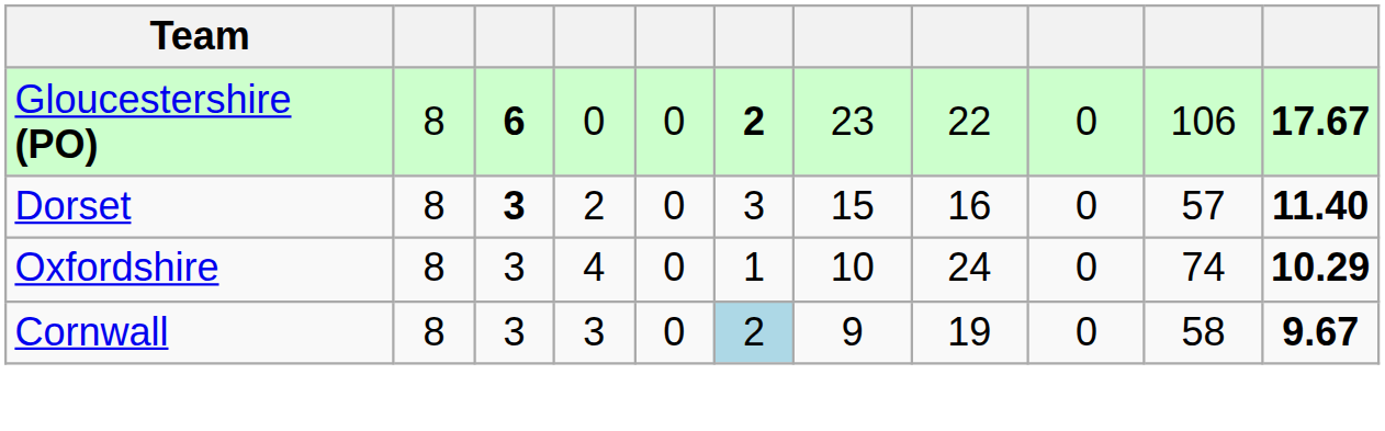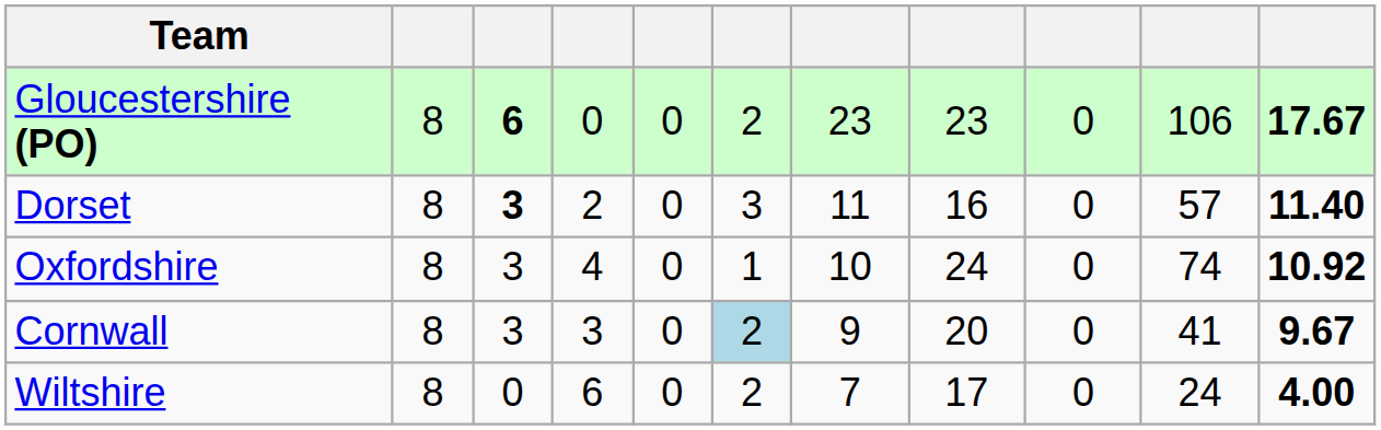Gloucestershire (PO) | column 6: bold -> normal
Gloucestershire (PO) | column 8: 22 -> 23
Dorset | column 7: 15 -> 11
Oxfordshire | column 11: 10.29 -> 10.92
Cornwall | column 8: 19 -> 20
Cornwall | column 10: 58 -> 41
+ row: Wiltshire | 8 | 0 | 6 | 0 | 2 | 7 | 17 | 0 | 24 | 4.00
